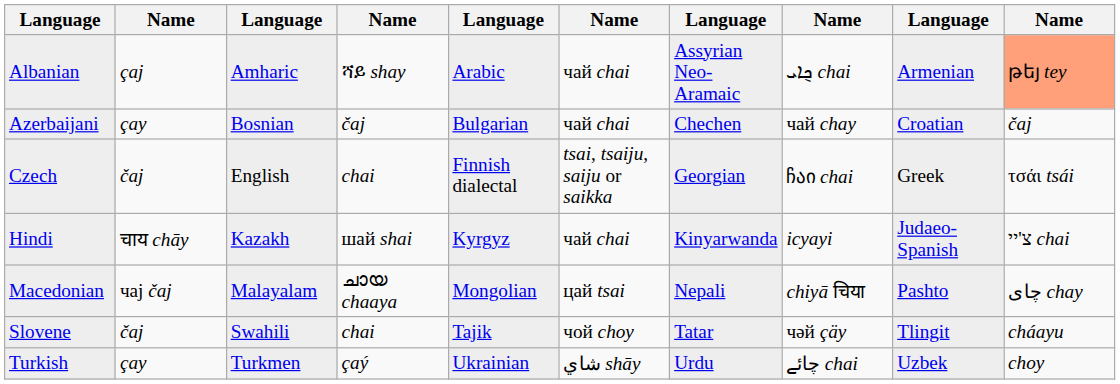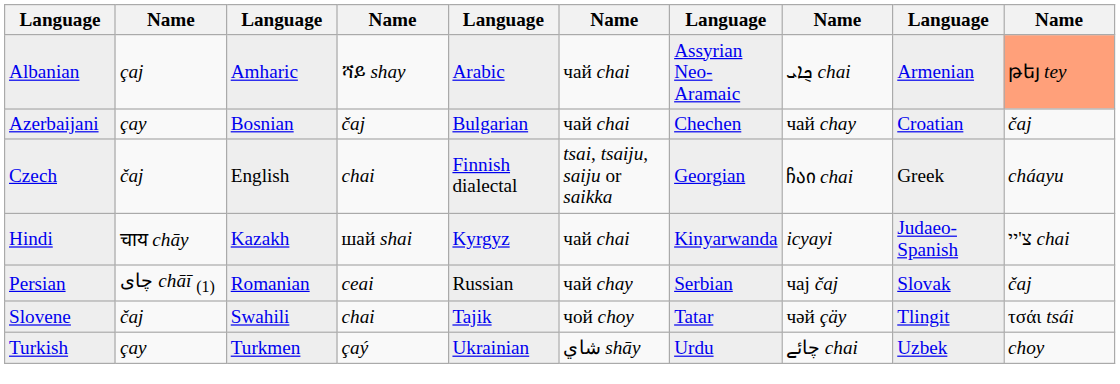Czech | column 10: τσάι tsái -> cháayu
- row: Macedonian | чај čaj | Malayalam | ചായ chaaya | Mongolian | цай tsai | Nepali | chiyā चिया | Pashto | چای chay
+ row: Persian | چای chāī (1) | Romanian | ceai | Russian | чай chay | Serbian | чај čaj | Slovak | čaj
Slovene | column 10: cháayu -> τσάι tsái
